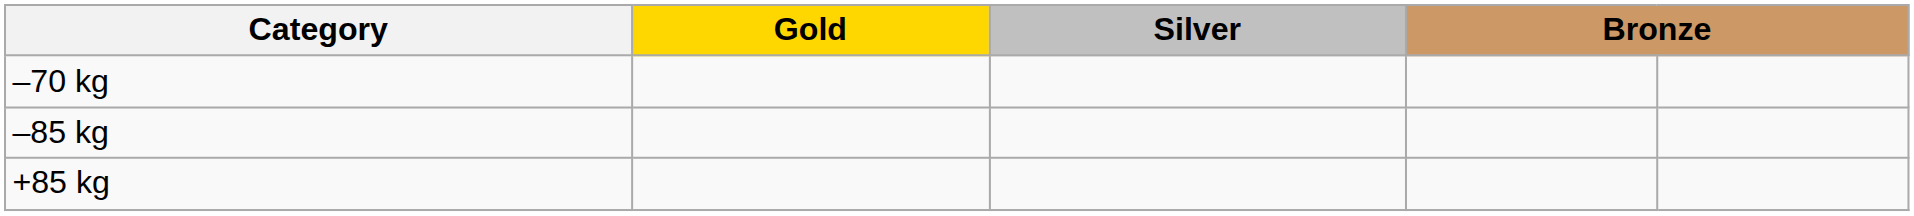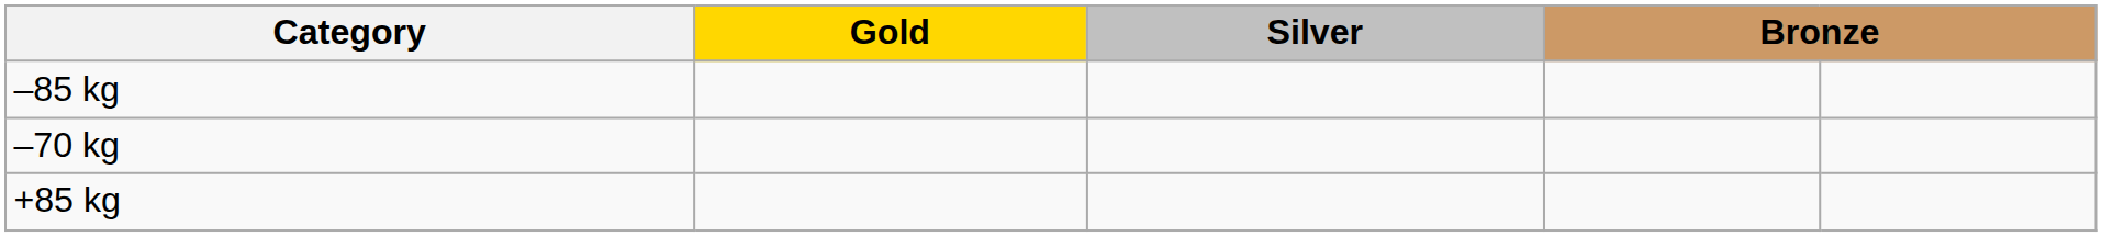rows swapped: –70 kg <-> –85 kg
